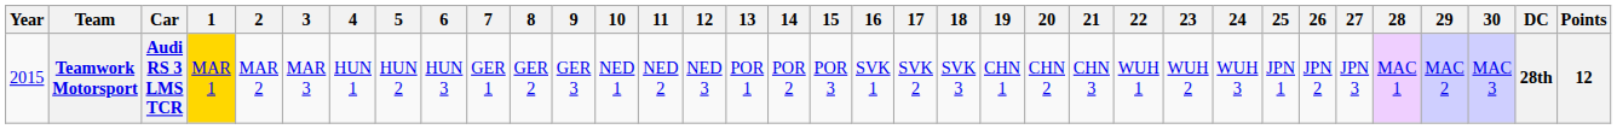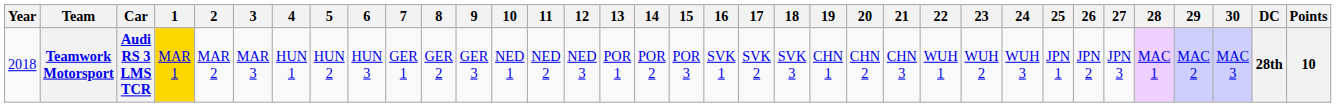Teamwork Motorsport | Year: 2015 -> 2018
Teamwork Motorsport | Points: 12 -> 10
